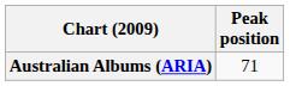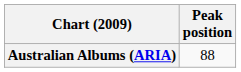Australian Albums (ARIA) | Peak position: 71 -> 88
